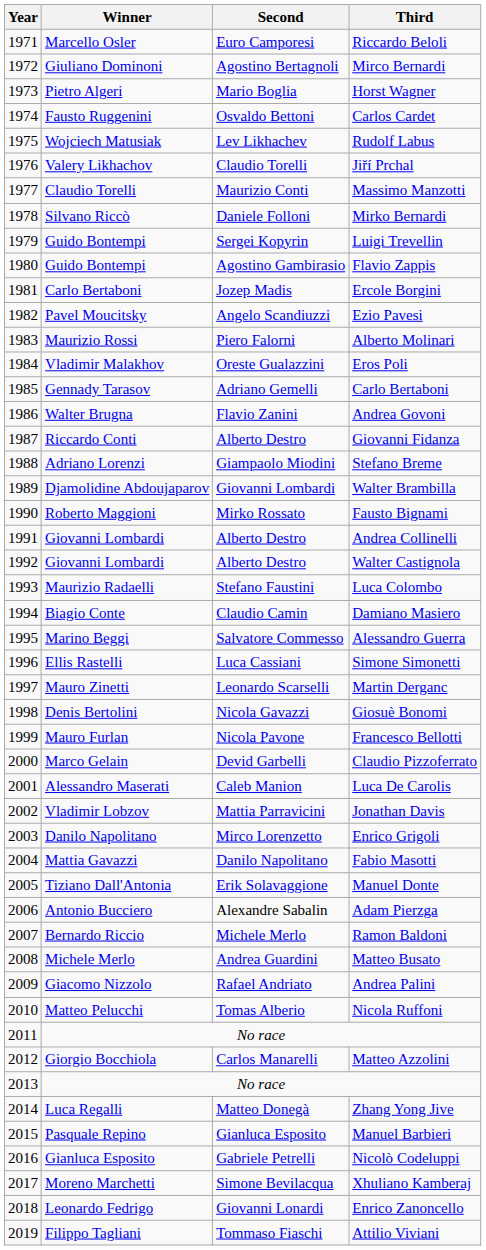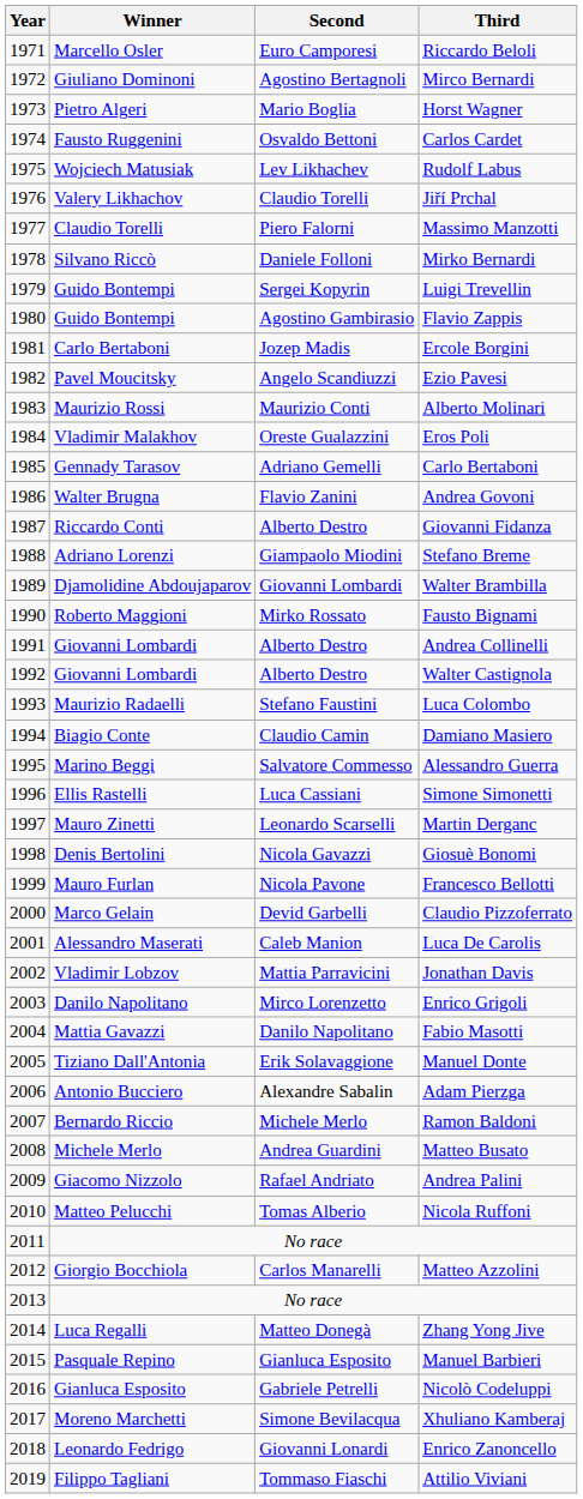Massimo Manzotti | Second: Maurizio Conti -> Piero Falorni
Alberto Molinari | Second: Piero Falorni -> Maurizio Conti
